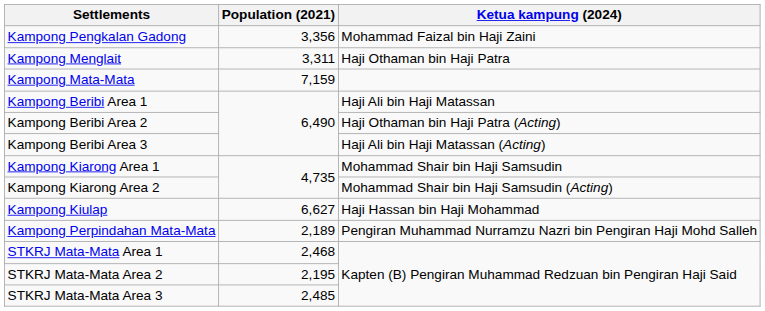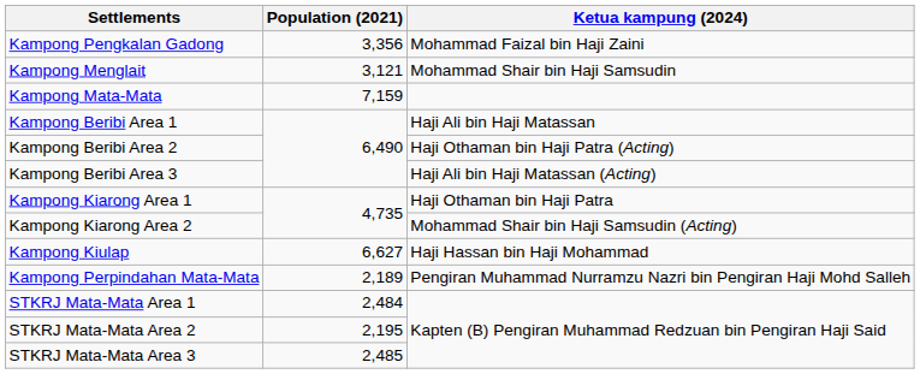Kampong Menglait | Population (2021): 3,311 -> 3,121
Kampong Menglait | Ketua kampung (2024): Haji Othaman bin Haji Patra -> Mohammad Shair bin Haji Samsudin
Kampong Kiarong Area 1 | Ketua kampung (2024): Mohammad Shair bin Haji Samsudin -> Haji Othaman bin Haji Patra
STKRJ Mata-Mata Area 1 | Population (2021): 2,468 -> 2,484
